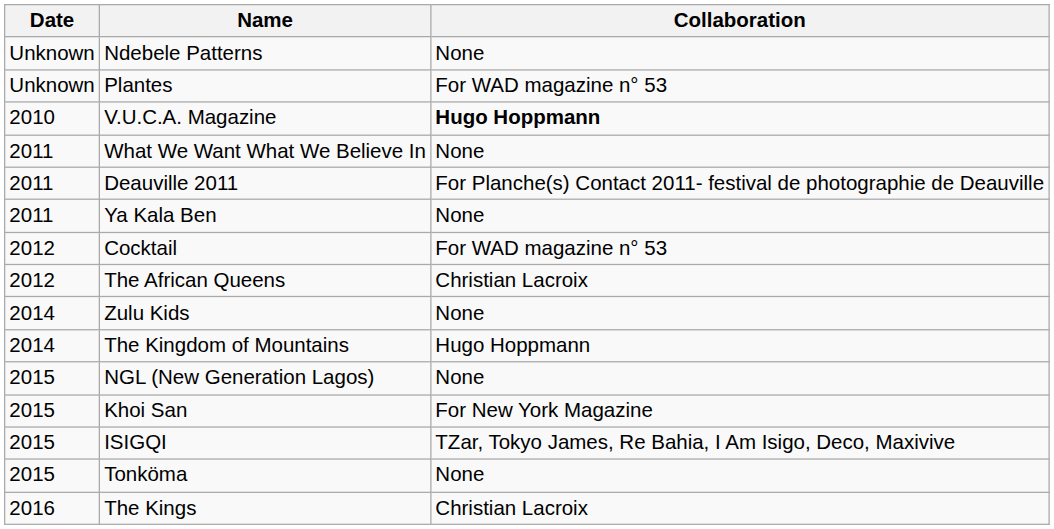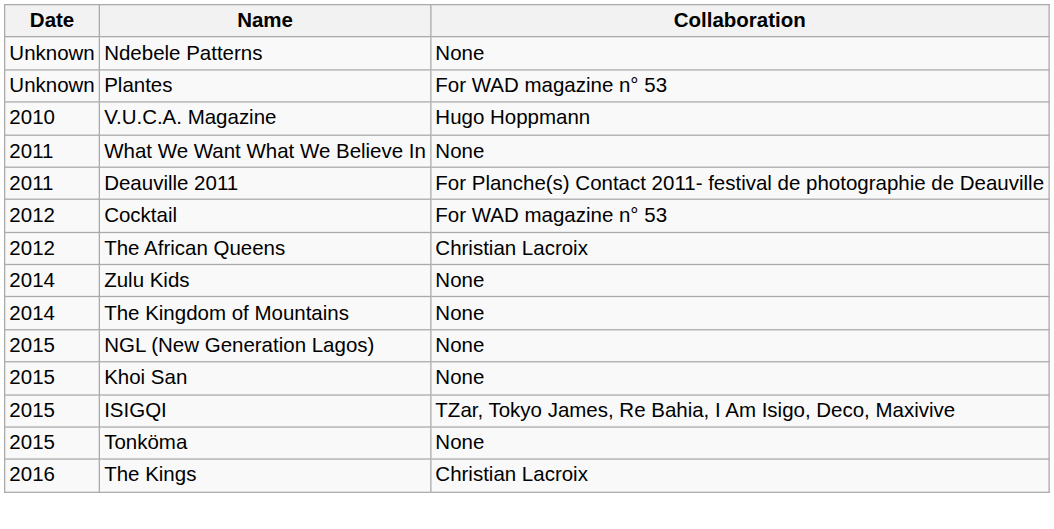V.U.C.A. Magazine | Collaboration: bold -> normal
- row: 2011 | Ya Kala Ben | None
The Kingdom of Mountains | Collaboration: Hugo Hoppmann -> None
Khoi San | Collaboration: For New York Magazine -> None
